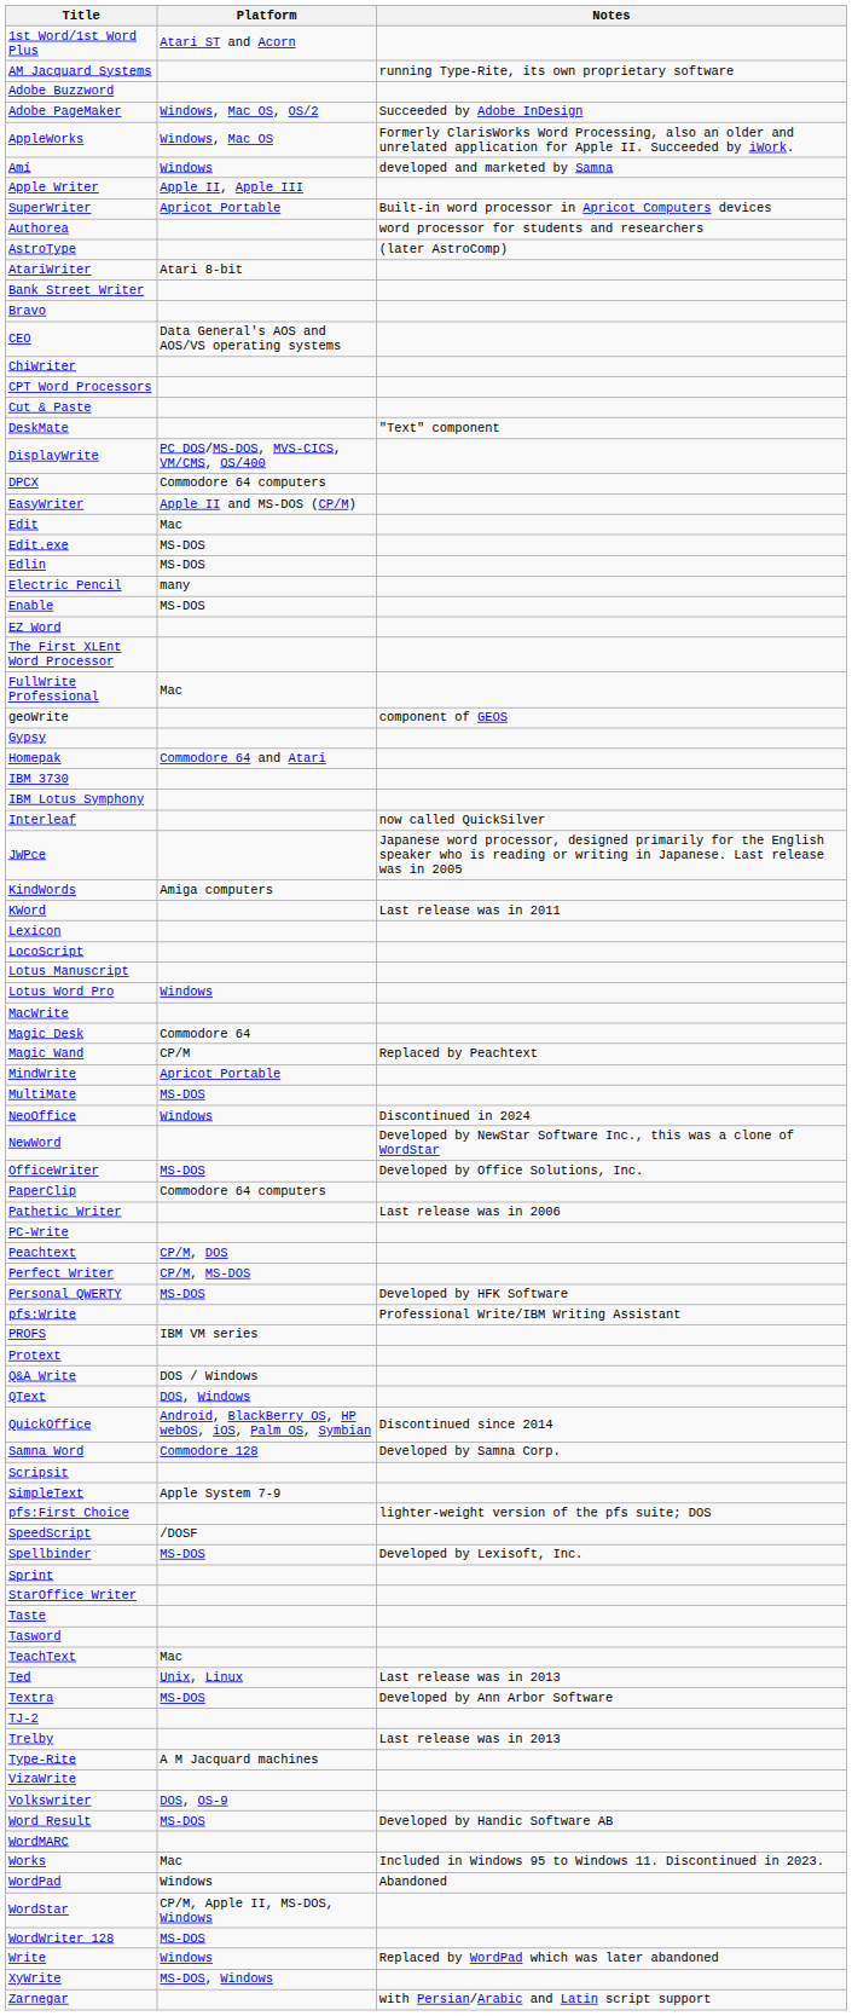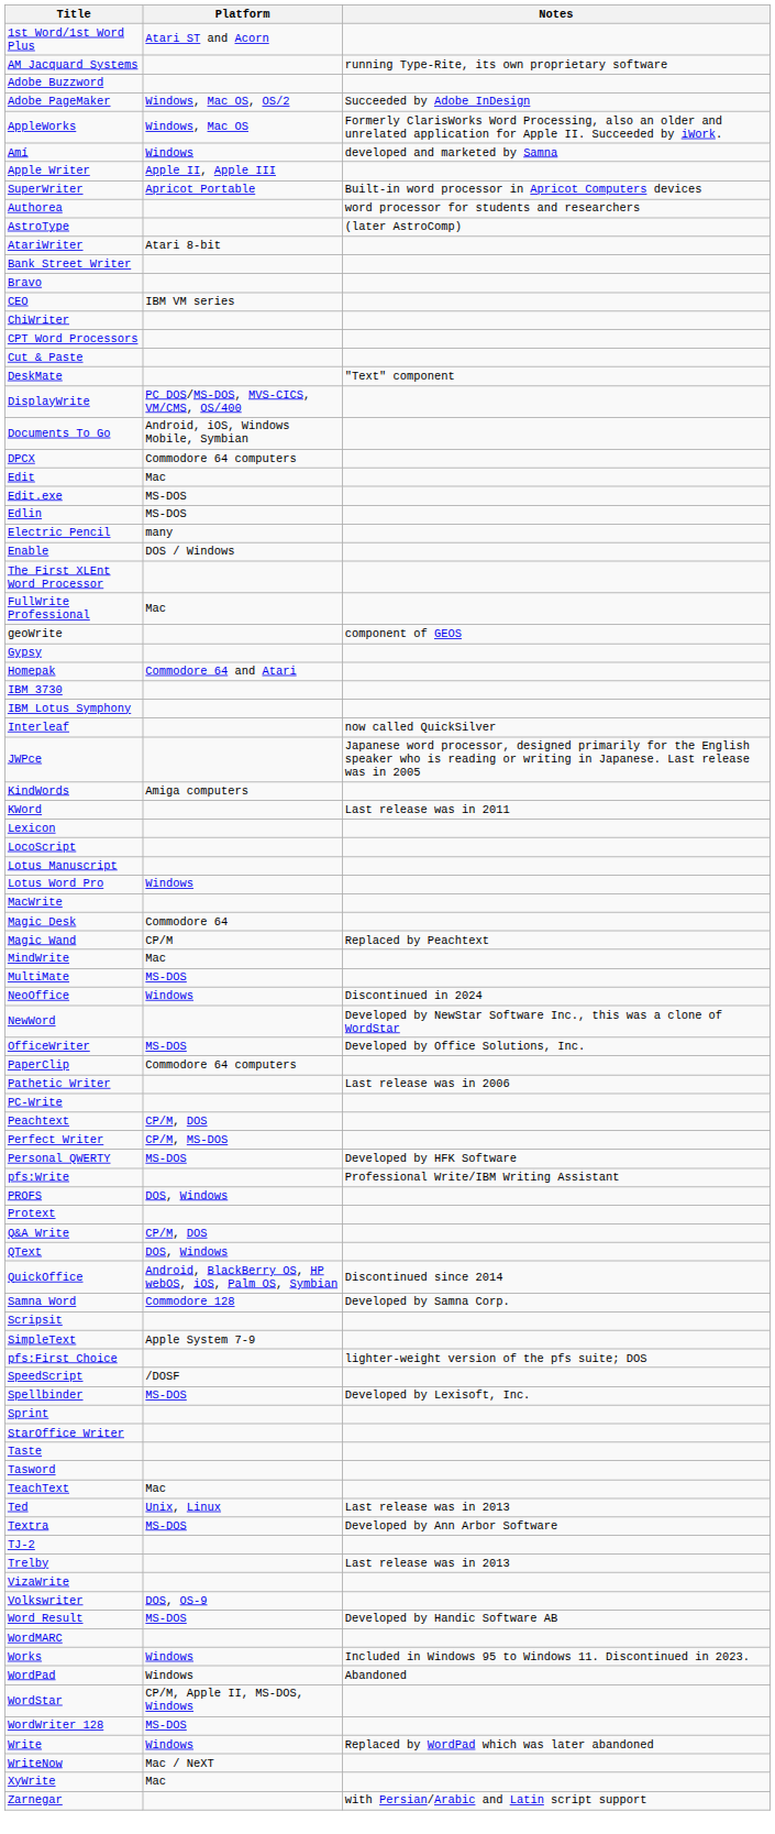CEO | Platform: Data General's AOS and AOS/VS operating systems -> IBM VM series
+ row: Documents To Go | Android, iOS, Windows Mobile, Symbian
- row: EasyWriter | Apple II and MS-DOS (CP/M)
Enable | Platform: MS-DOS -> DOS / Windows
- row: EZ Word
MindWrite | Platform: Apricot Portable -> Mac
PROFS | Platform: IBM VM series -> DOS, Windows
Q&A Write | Platform: DOS / Windows -> CP/M, DOS
- row: Type-Rite | A M Jacquard machines
Works | Platform: Mac -> Windows
+ row: WriteNow | Mac / NeXT
XyWrite | Platform: MS-DOS, Windows -> Mac
